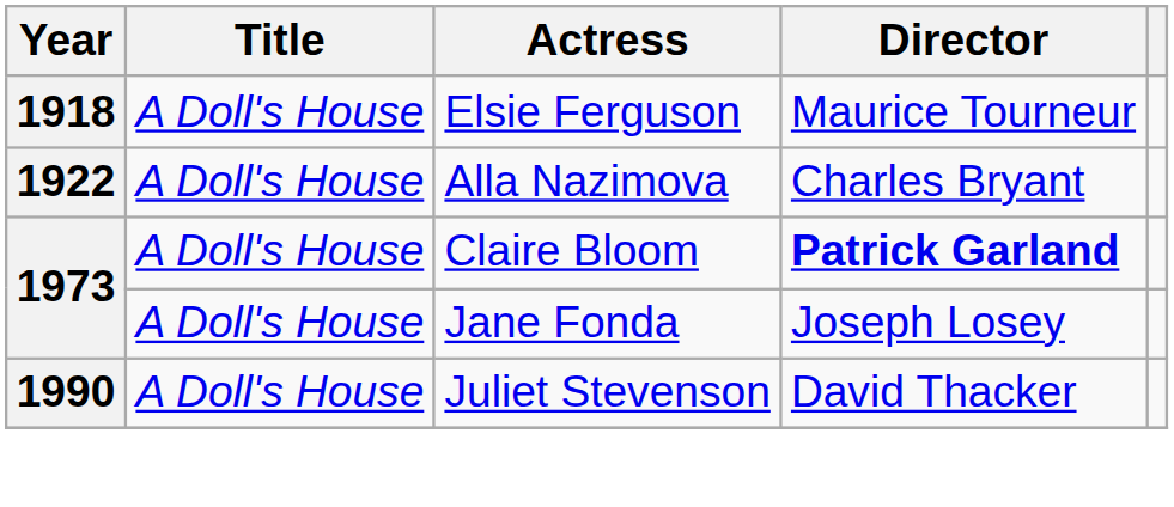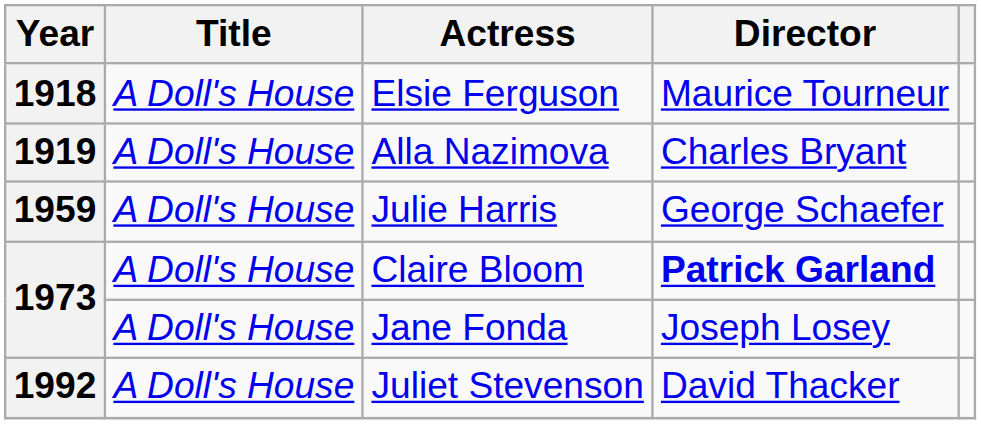Alla Nazimova | Year: 1922 -> 1919
+ row: 1959 | A Doll's House | Julie Harris | George Schaefer
Juliet Stevenson | Year: 1990 -> 1992
